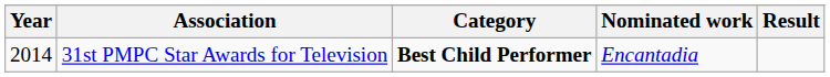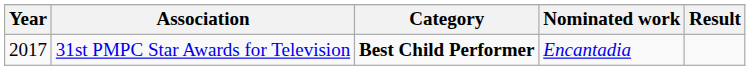31st PMPC Star Awards for Television | Year: 2014 -> 2017
